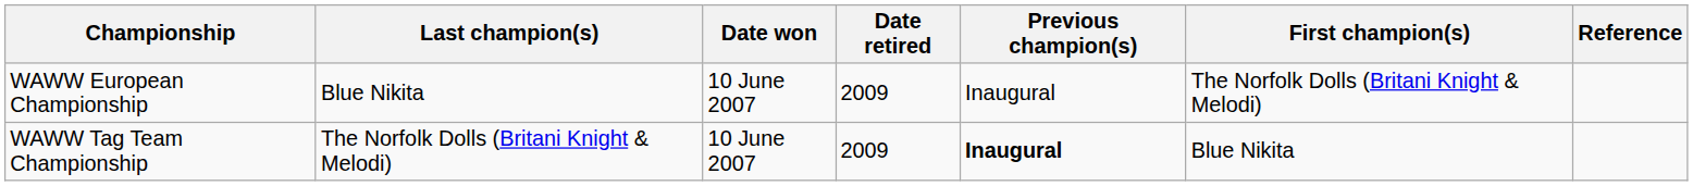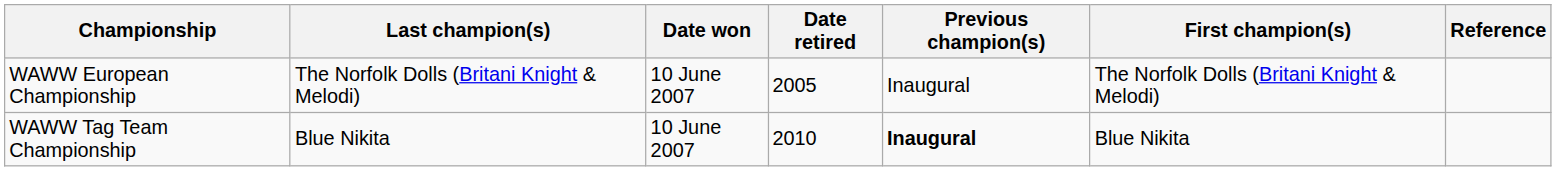WAWW European Championship | Last champion(s): Blue Nikita -> The Norfolk Dolls (Britani Knight & Melodi)
WAWW European Championship | Date retired: 2009 -> 2005
WAWW Tag Team Championship | Last champion(s): The Norfolk Dolls (Britani Knight & Melodi) -> Blue Nikita
WAWW Tag Team Championship | Date retired: 2009 -> 2010
